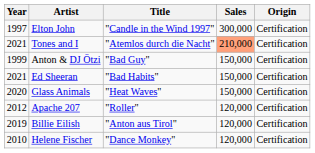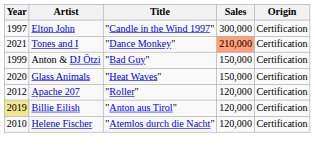Tones and I | Title: "Atemlos durch die Nacht" -> "Dance Monkey"
- row: 2021 | Ed Sheeran | "Bad Habits" | 150,000 | Certification
Billie Eilish | Year: no background -> khaki background
Helene Fischer | Title: "Dance Monkey" -> "Atemlos durch die Nacht"
